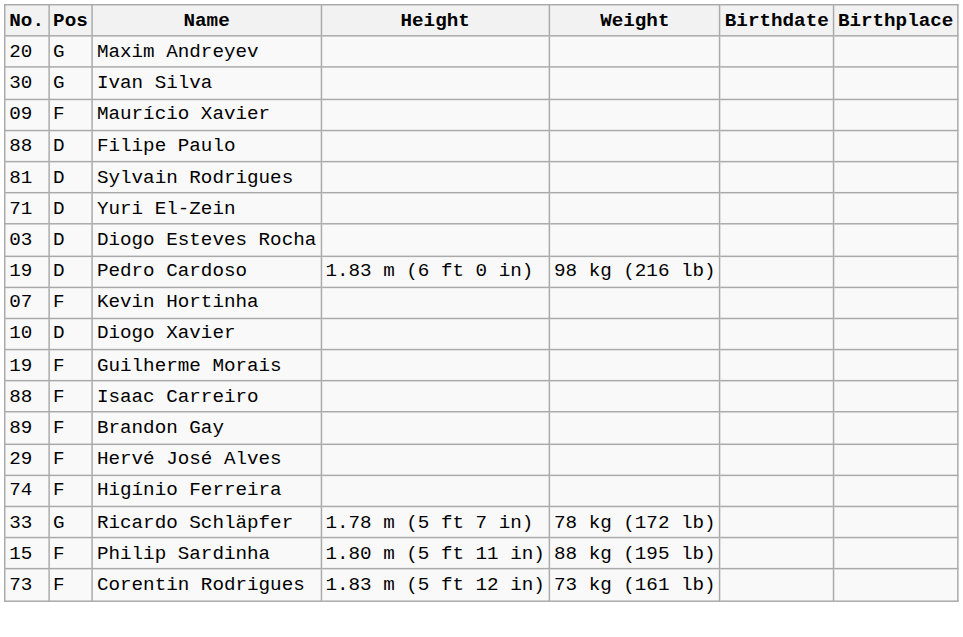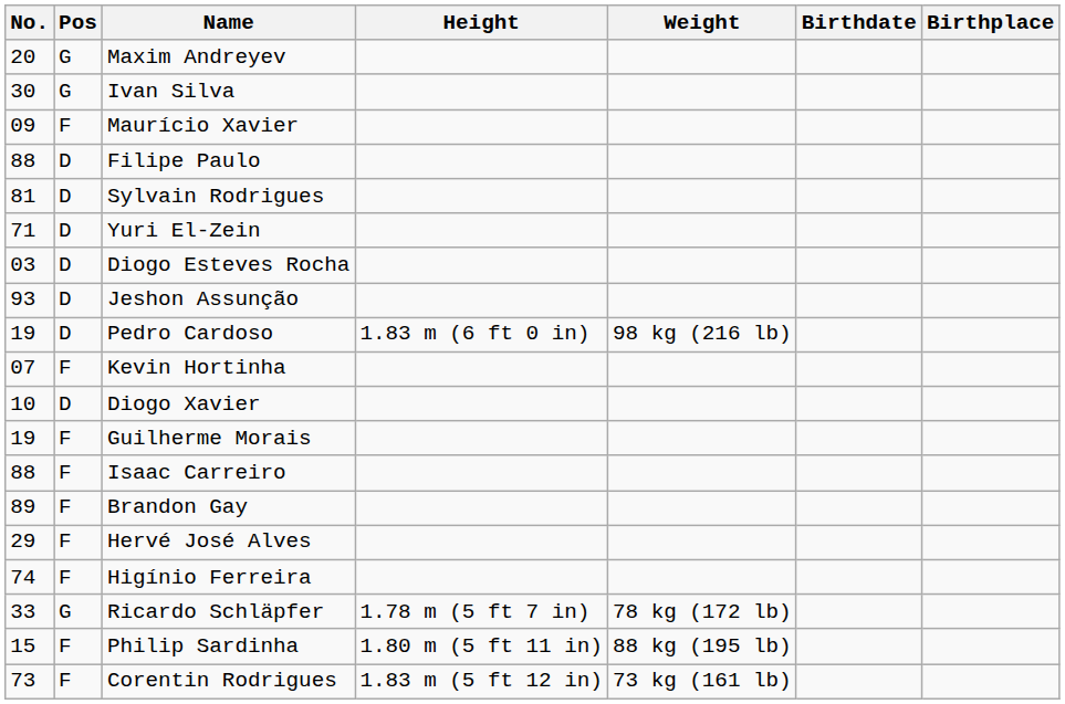+ row: 93 | D | Jeshon Assunção
